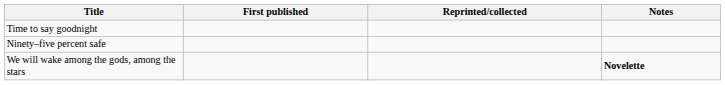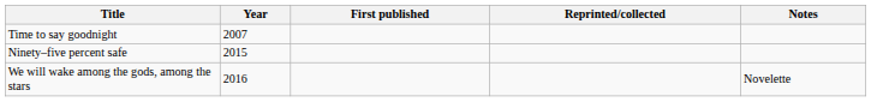+ column: Year | 2007 | 2015 | 2016
We will wake among the gods, among the stars | Notes: bold -> normal
